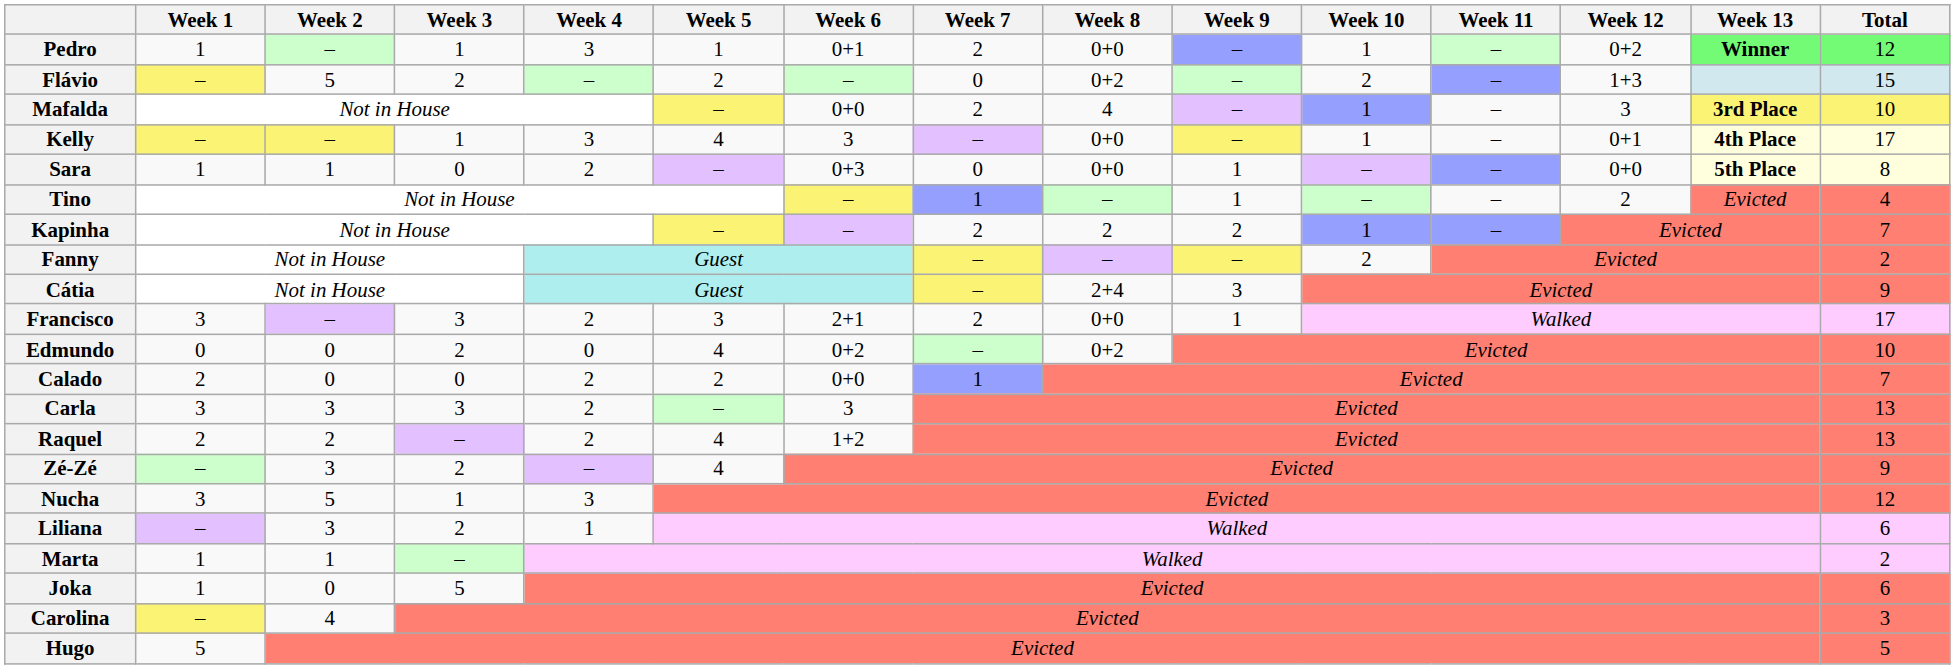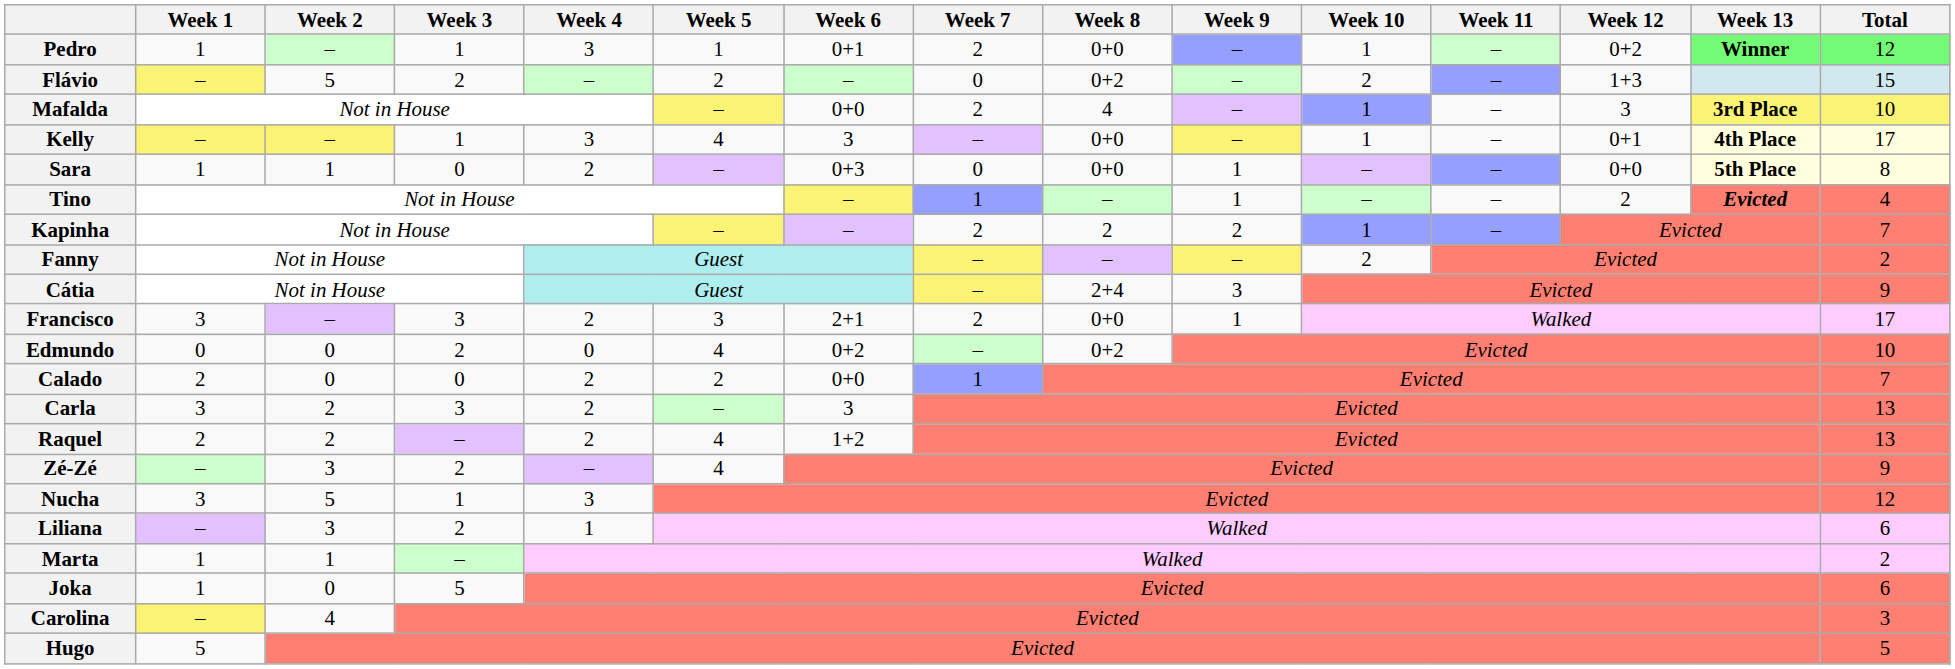Tino | Week 13: normal -> bold
Carla | Week 2: 3 -> 2
